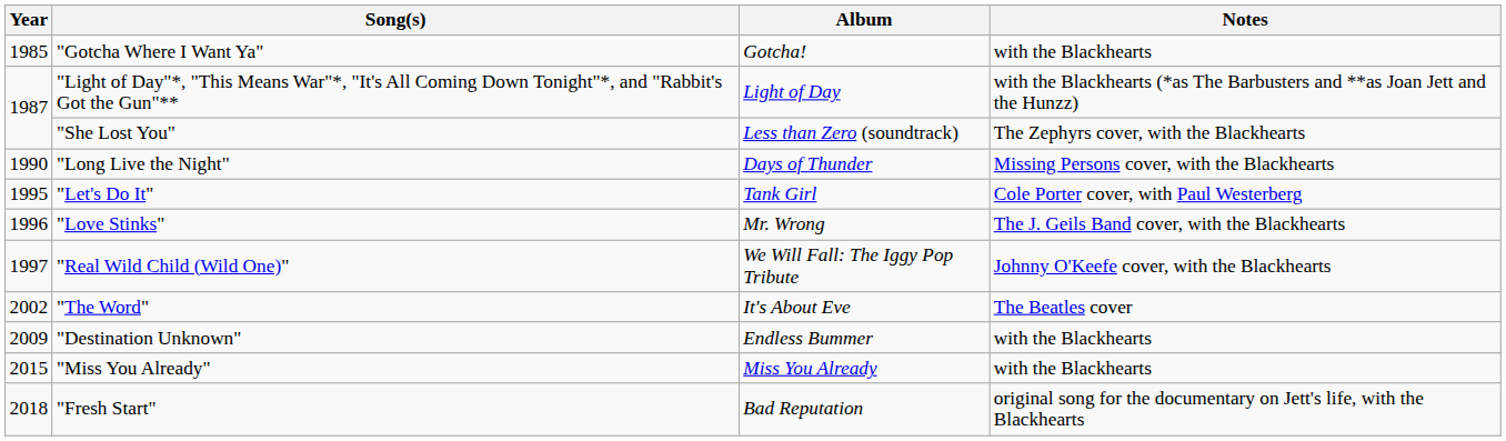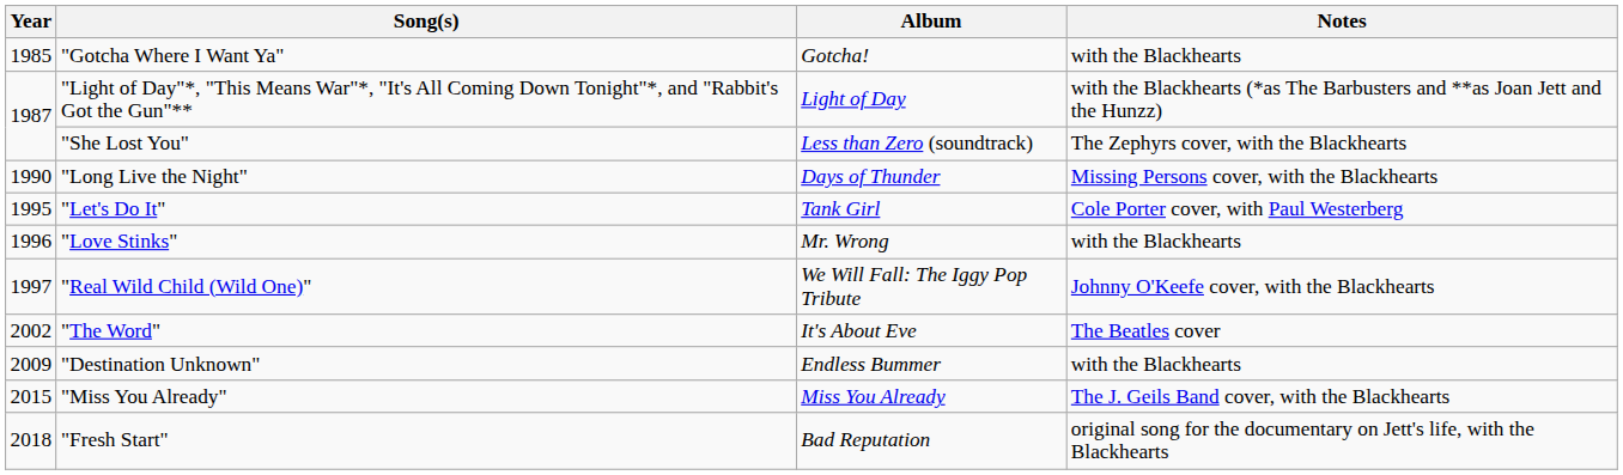"Love Stinks" | Notes: The J. Geils Band cover, with the Blackhearts -> with the Blackhearts
"Miss You Already" | Notes: with the Blackhearts -> The J. Geils Band cover, with the Blackhearts
